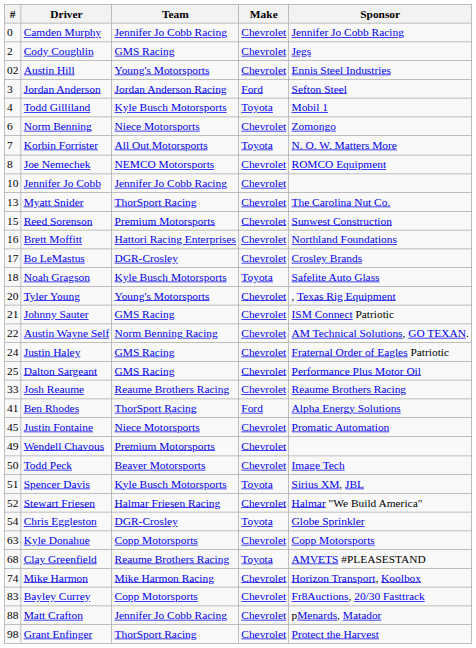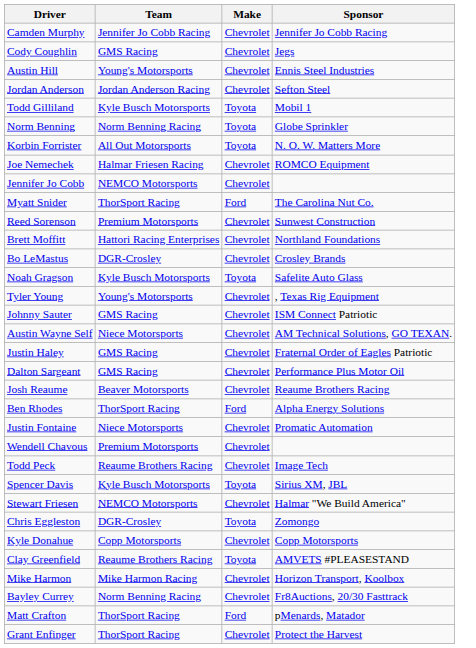- column: # | 0 | 2 | 02 | 3 | 4 | 6 | 7 | 8 | 10 | 13 | 15 | 16 | 17 | 18 | 20 | 21 | 22 | 24 | 25 | 33 | 41 | 45 | 49 | 50 | 51 | 52 | 54 | 63 | 68 | 74 | 83 | 88 | 98
Jordan Anderson | Make: Ford -> Chevrolet
Norm Benning | Team: Niece Motorsports -> Norm Benning Racing
Norm Benning | Make: Chevrolet -> Toyota
Norm Benning | Sponsor: Zomongo -> Globe Sprinkler
Joe Nemechek | Team: NEMCO Motorsports -> Halmar Friesen Racing
Jennifer Jo Cobb | Team: Jennifer Jo Cobb Racing -> NEMCO Motorsports
Myatt Snider | Make: Chevrolet -> Ford
Austin Wayne Self | Team: Norm Benning Racing -> Niece Motorsports
Josh Reaume | Team: Reaume Brothers Racing -> Beaver Motorsports
Todd Peck | Team: Beaver Motorsports -> Reaume Brothers Racing
Stewart Friesen | Team: Halmar Friesen Racing -> NEMCO Motorsports
Chris Eggleston | Sponsor: Globe Sprinkler -> Zomongo
Bayley Currey | Team: Copp Motorsports -> Norm Benning Racing
Matt Crafton | Team: Jennifer Jo Cobb Racing -> ThorSport Racing
Matt Crafton | Make: Chevrolet -> Ford
